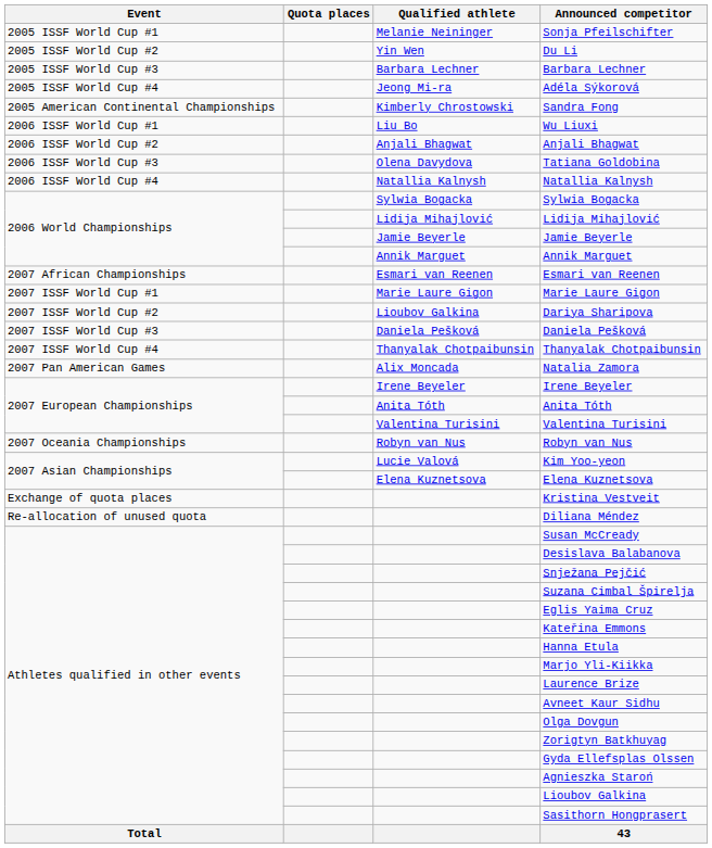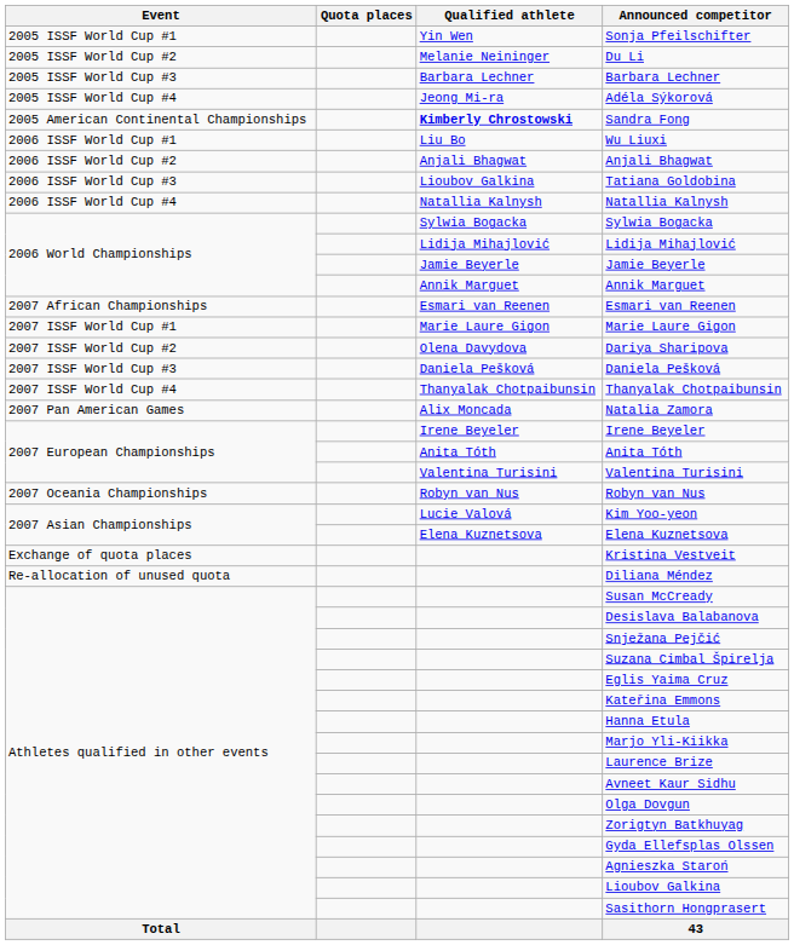Sonja Pfeilschifter | Qualified athlete: Melanie Neininger -> Yin Wen
Du Li | Qualified athlete: Yin Wen -> Melanie Neininger
Sandra Fong | Qualified athlete: normal -> bold
Tatiana Goldobina | Qualified athlete: Olena Davydova -> Lioubov Galkina
Dariya Sharipova | Qualified athlete: Lioubov Galkina -> Olena Davydova
